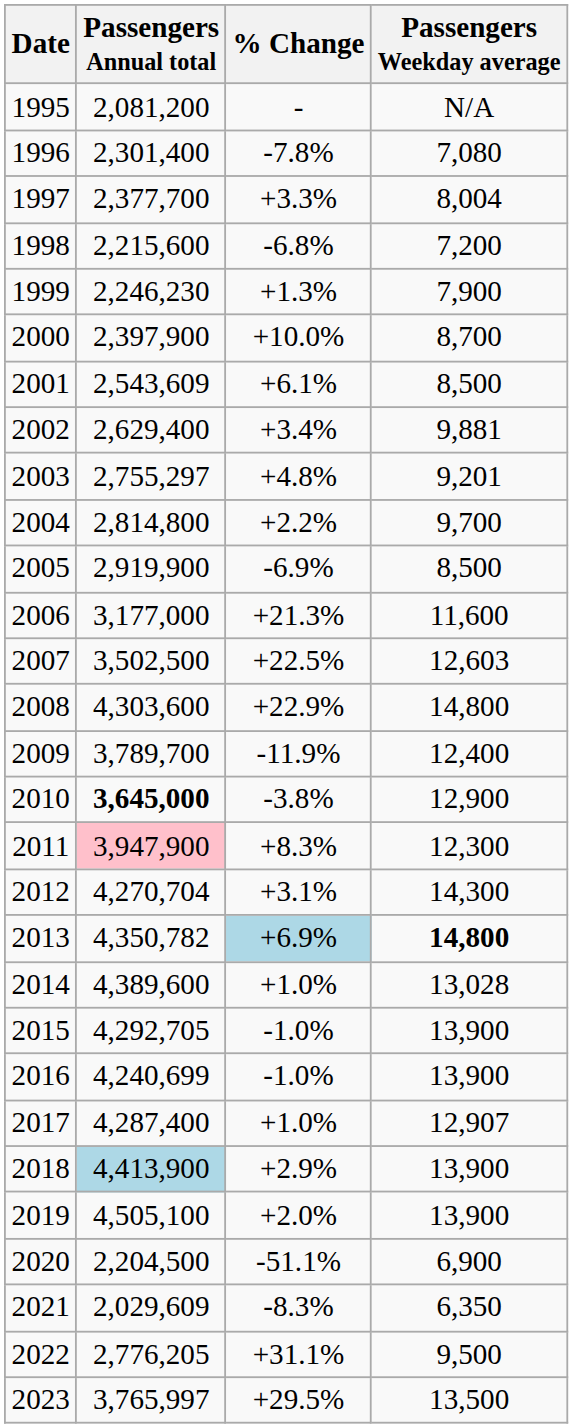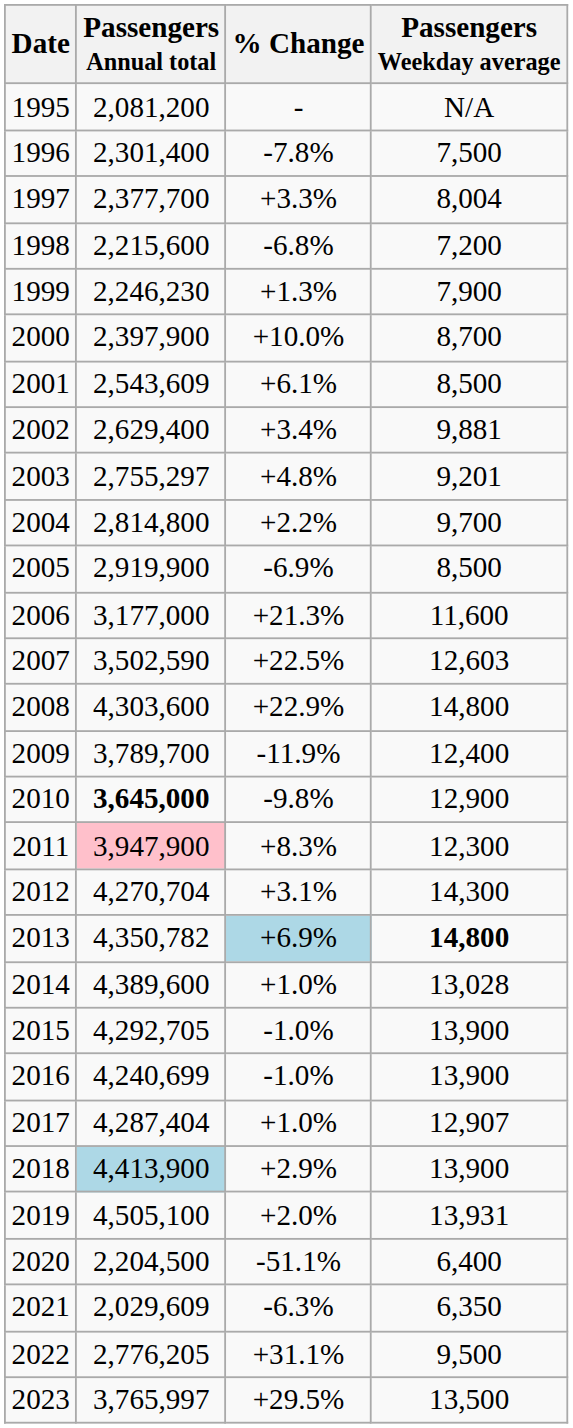1996 | Passengers Weekday average: 7,080 -> 7,500
2007 | Passengers Annual total: 3,502,500 -> 3,502,590
2010 | % Change: -3.8% -> -9.8%
2017 | Passengers Annual total: 4,287,400 -> 4,287,404
2019 | Passengers Weekday average: 13,900 -> 13,931
2020 | Passengers Weekday average: 6,900 -> 6,400
2021 | % Change: -8.3% -> -6.3%
